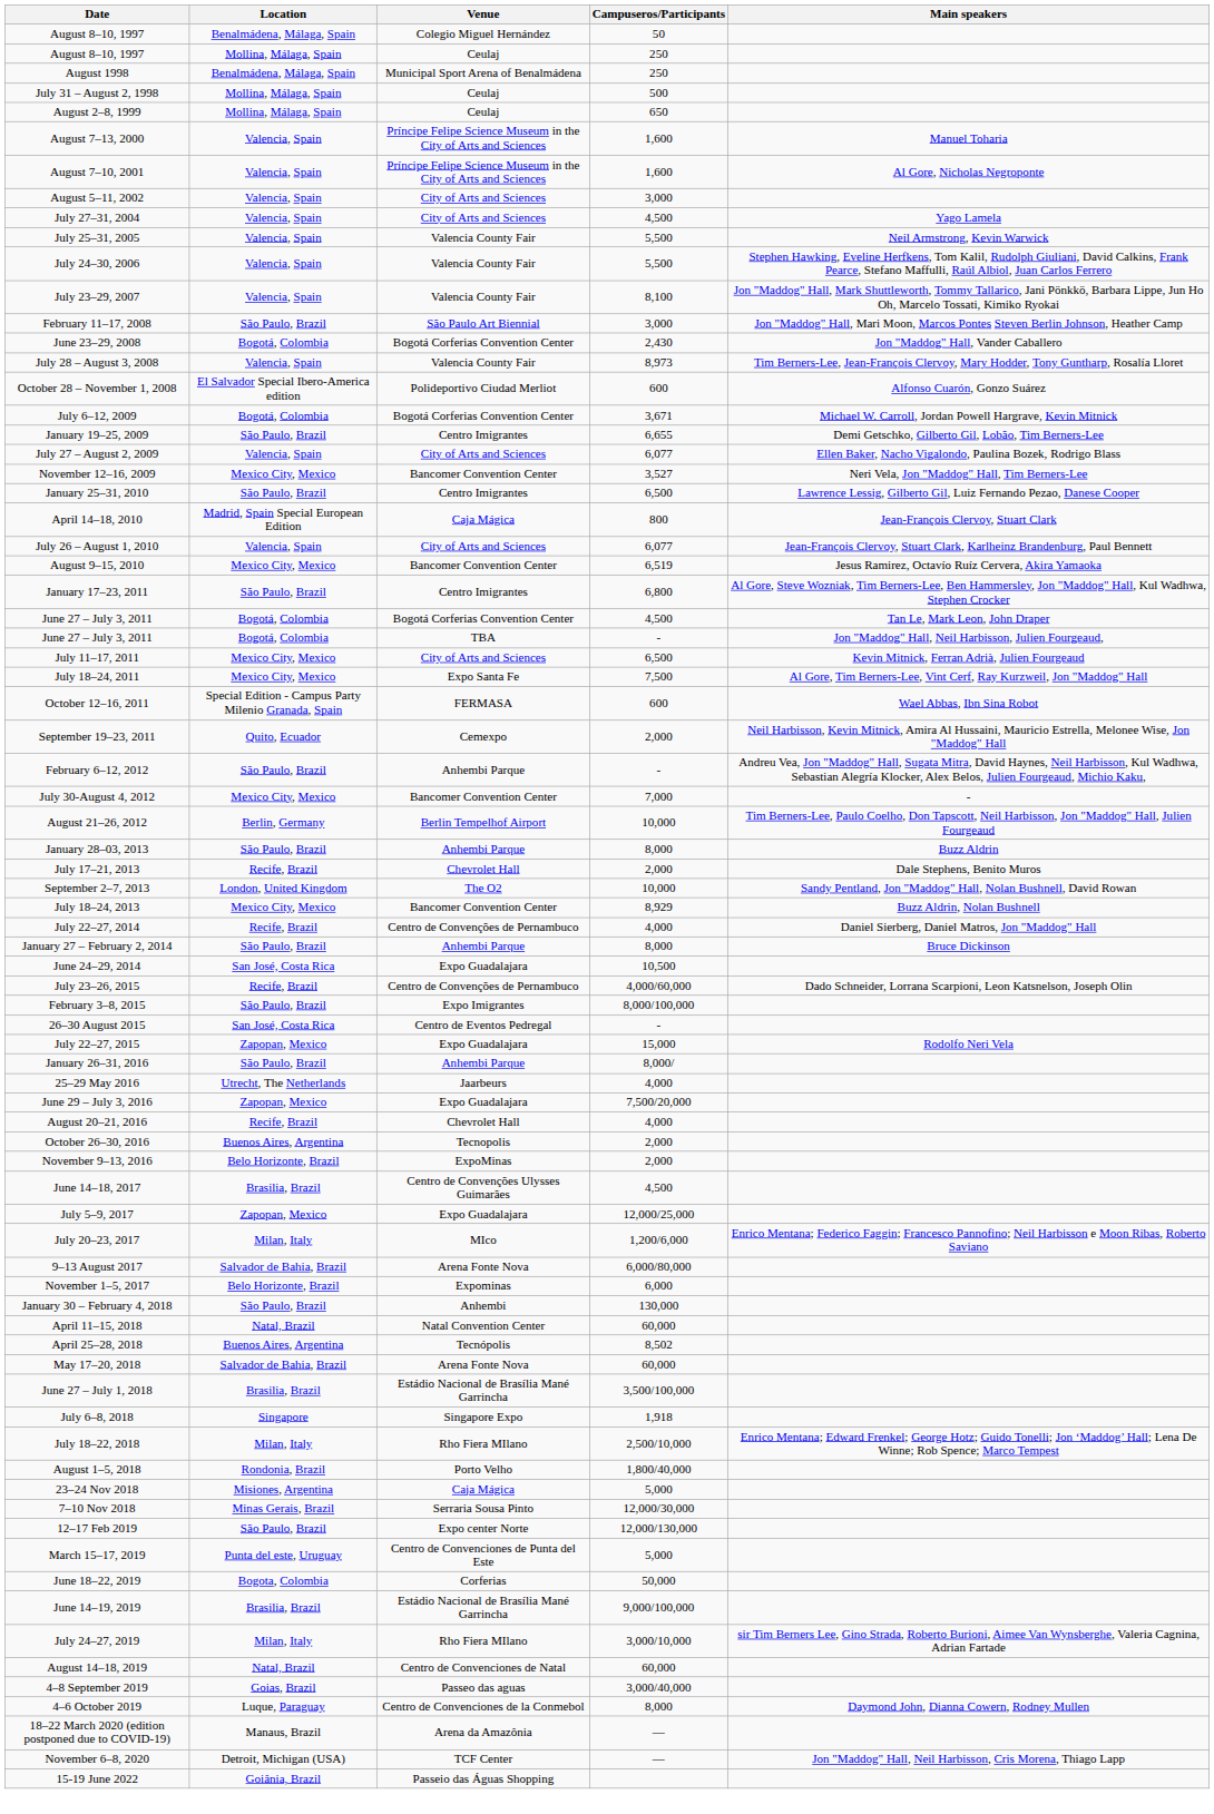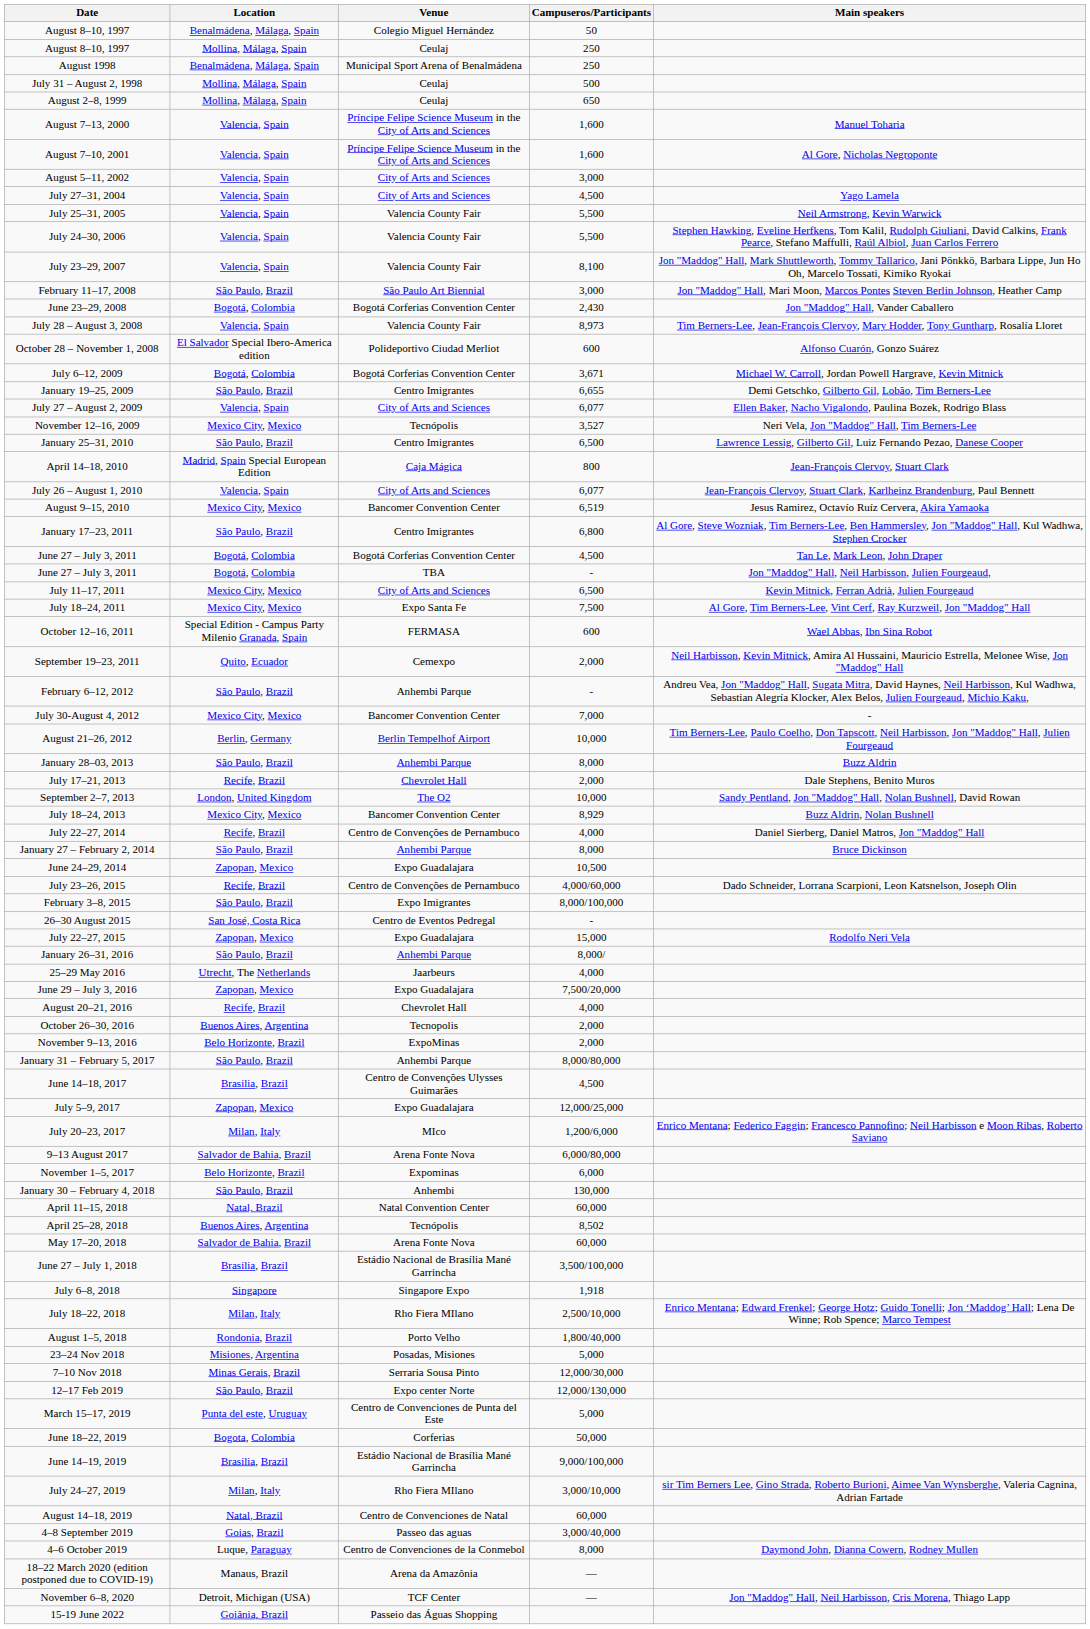November 12–16, 2009 | Venue: Bancomer Convention Center -> Tecnópolis
June 24–29, 2014 | Location: San José, Costa Rica -> Zapopan, Mexico
+ row: January 31 – February 5, 2017 | São Paulo, Brazil | Anhembi Parque | 8,000/80,000
23–24 Nov 2018 | Venue: Caja Mágica -> Posadas, Misiones
